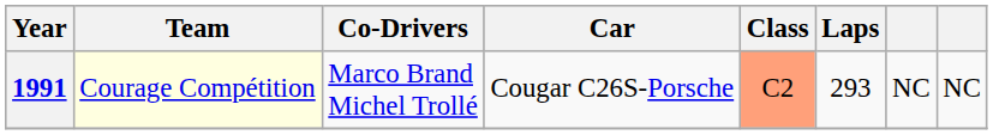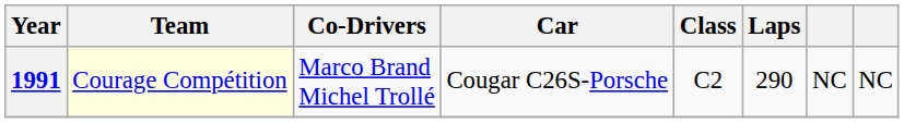1991 | Class: lightsalmon background -> no background
1991 | Laps: 293 -> 290
